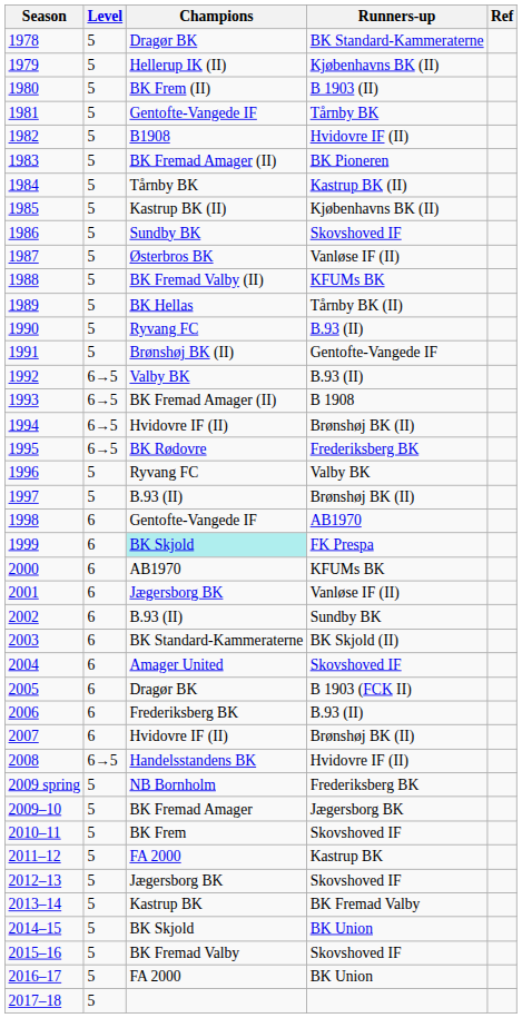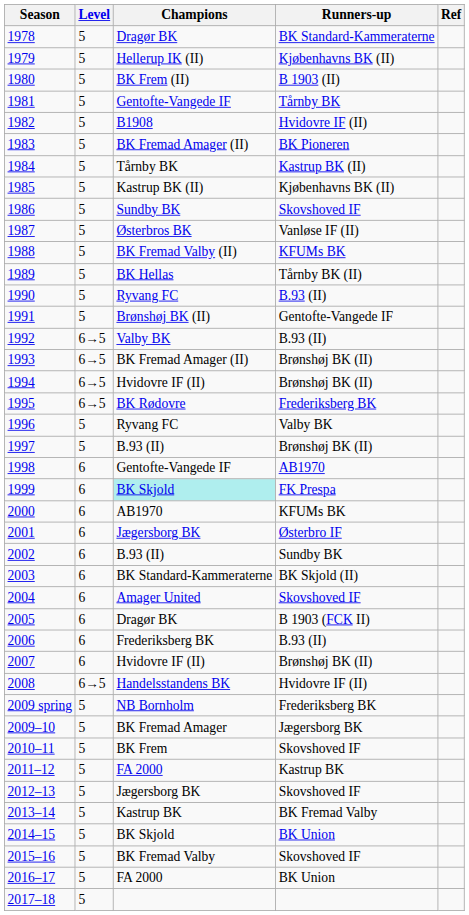1993 | Runners-up: B 1908 -> Brønshøj BK (II)
2001 | Runners-up: Vanløse IF (II) -> Østerbro IF
